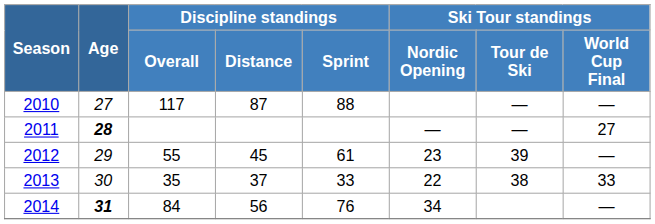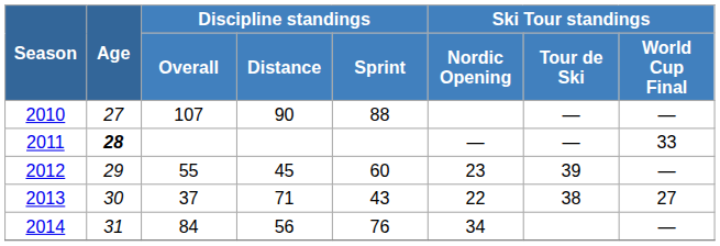2010 | Discipline standings / Overall: 117 -> 107
2010 | Discipline standings / Distance: 87 -> 90
2011 | Ski Tour standings / World Cup Final: 27 -> 33
2012 | Discipline standings / Sprint: 61 -> 60
2013 | Discipline standings / Overall: 35 -> 37
2013 | Discipline standings / Distance: 37 -> 71
2013 | Discipline standings / Sprint: 33 -> 43
2013 | Ski Tour standings / World Cup Final: 33 -> 27
2014 | Age: bold -> normal
